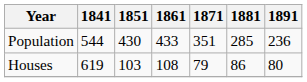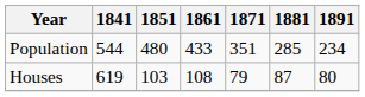Population | 1851: 430 -> 480
Population | 1891: 236 -> 234
Houses | 1881: 86 -> 87
